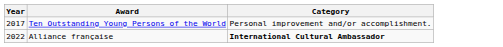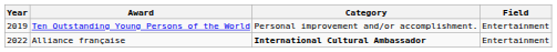+ column: Field | Entertainment | Entertainment
Ten Outstanding Young Persons of the World | Year: 2017 -> 2019
